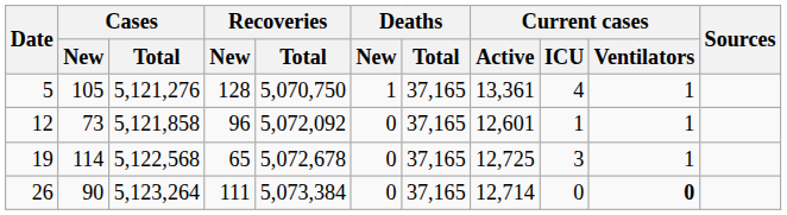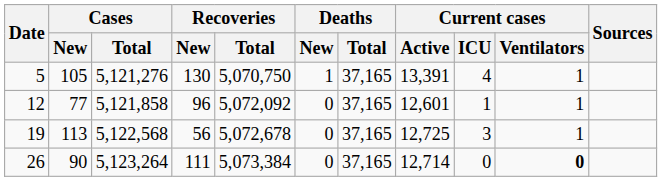5 | Recoveries / New: 128 -> 130
5 | Current cases / Active: 13,361 -> 13,391
12 | Cases / New: 73 -> 77
19 | Cases / New: 114 -> 113
19 | Recoveries / New: 65 -> 56
